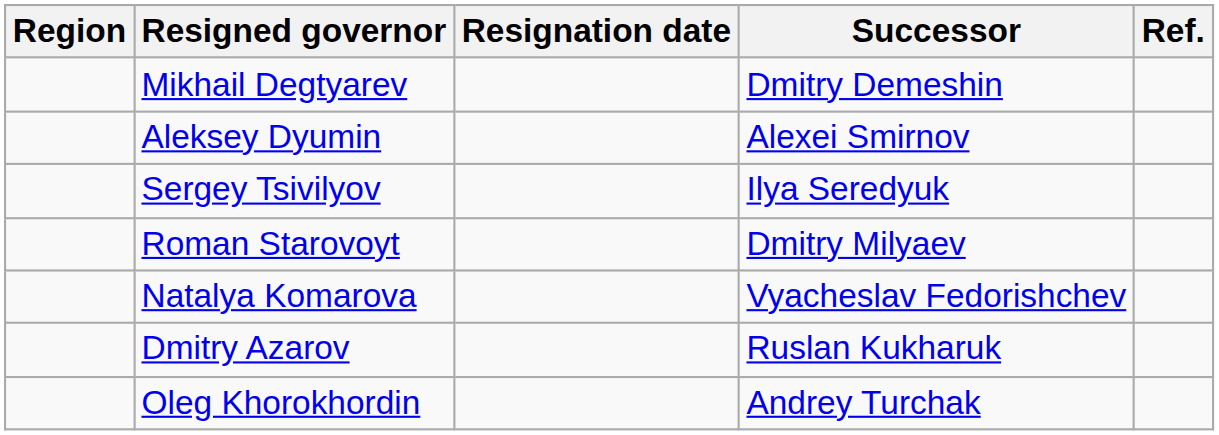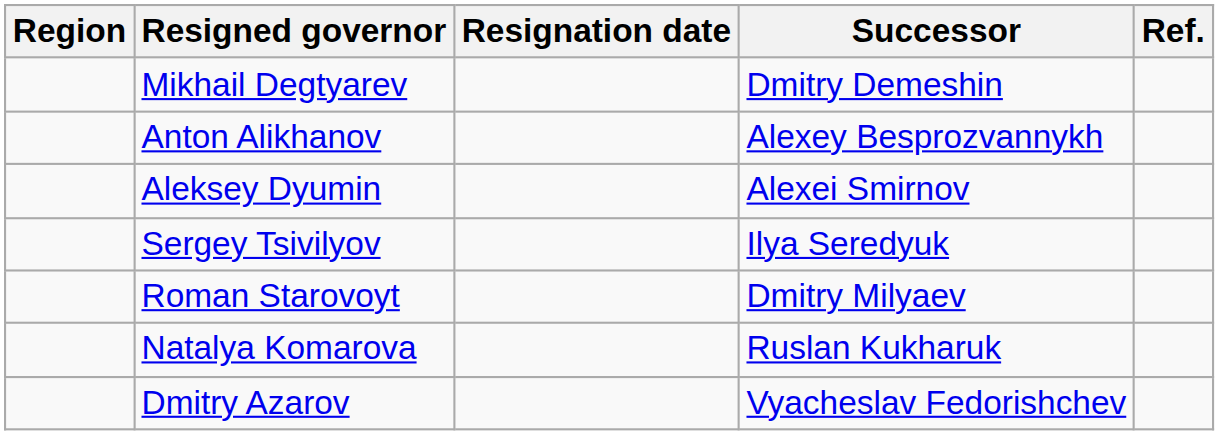+ row: Anton Alikhanov | Alexey Besprozvannykh
Natalya Komarova | Successor: Vyacheslav Fedorishchev -> Ruslan Kukharuk
Dmitry Azarov | Successor: Ruslan Kukharuk -> Vyacheslav Fedorishchev
- row: Oleg Khorokhordin | Andrey Turchak
